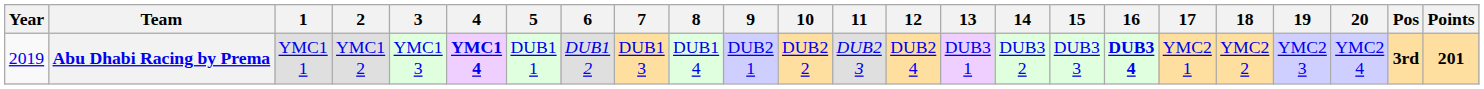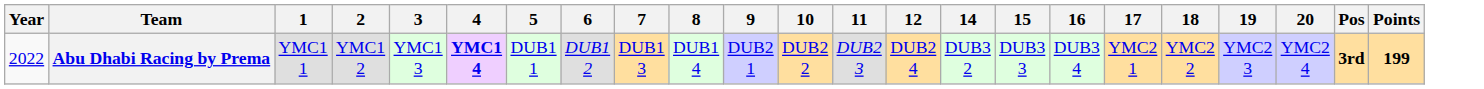- column: 13 | DUB3 1
Abu Dhabi Racing by Prema | Year: 2019 -> 2022
Abu Dhabi Racing by Prema | 16: bold -> normal
Abu Dhabi Racing by Prema | Points: 201 -> 199
